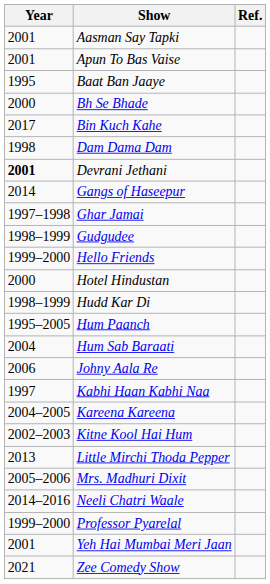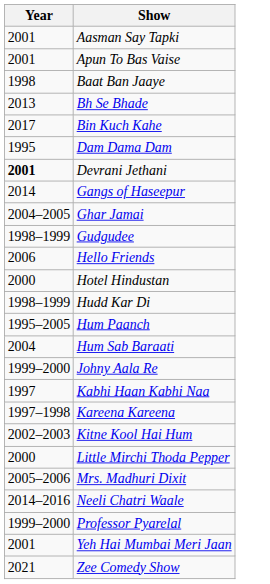- column: Ref.
Baat Ban Jaaye | Year: 1995 -> 1998
Bh Se Bhade | Year: 2000 -> 2013
Dam Dama Dam | Year: 1998 -> 1995
Ghar Jamai | Year: 1997–1998 -> 2004–2005
Hello Friends | Year: 1999–2000 -> 2006
Johny Aala Re | Year: 2006 -> 1999–2000
Kareena Kareena | Year: 2004–2005 -> 1997–1998
Little Mirchi Thoda Pepper | Year: 2013 -> 2000
